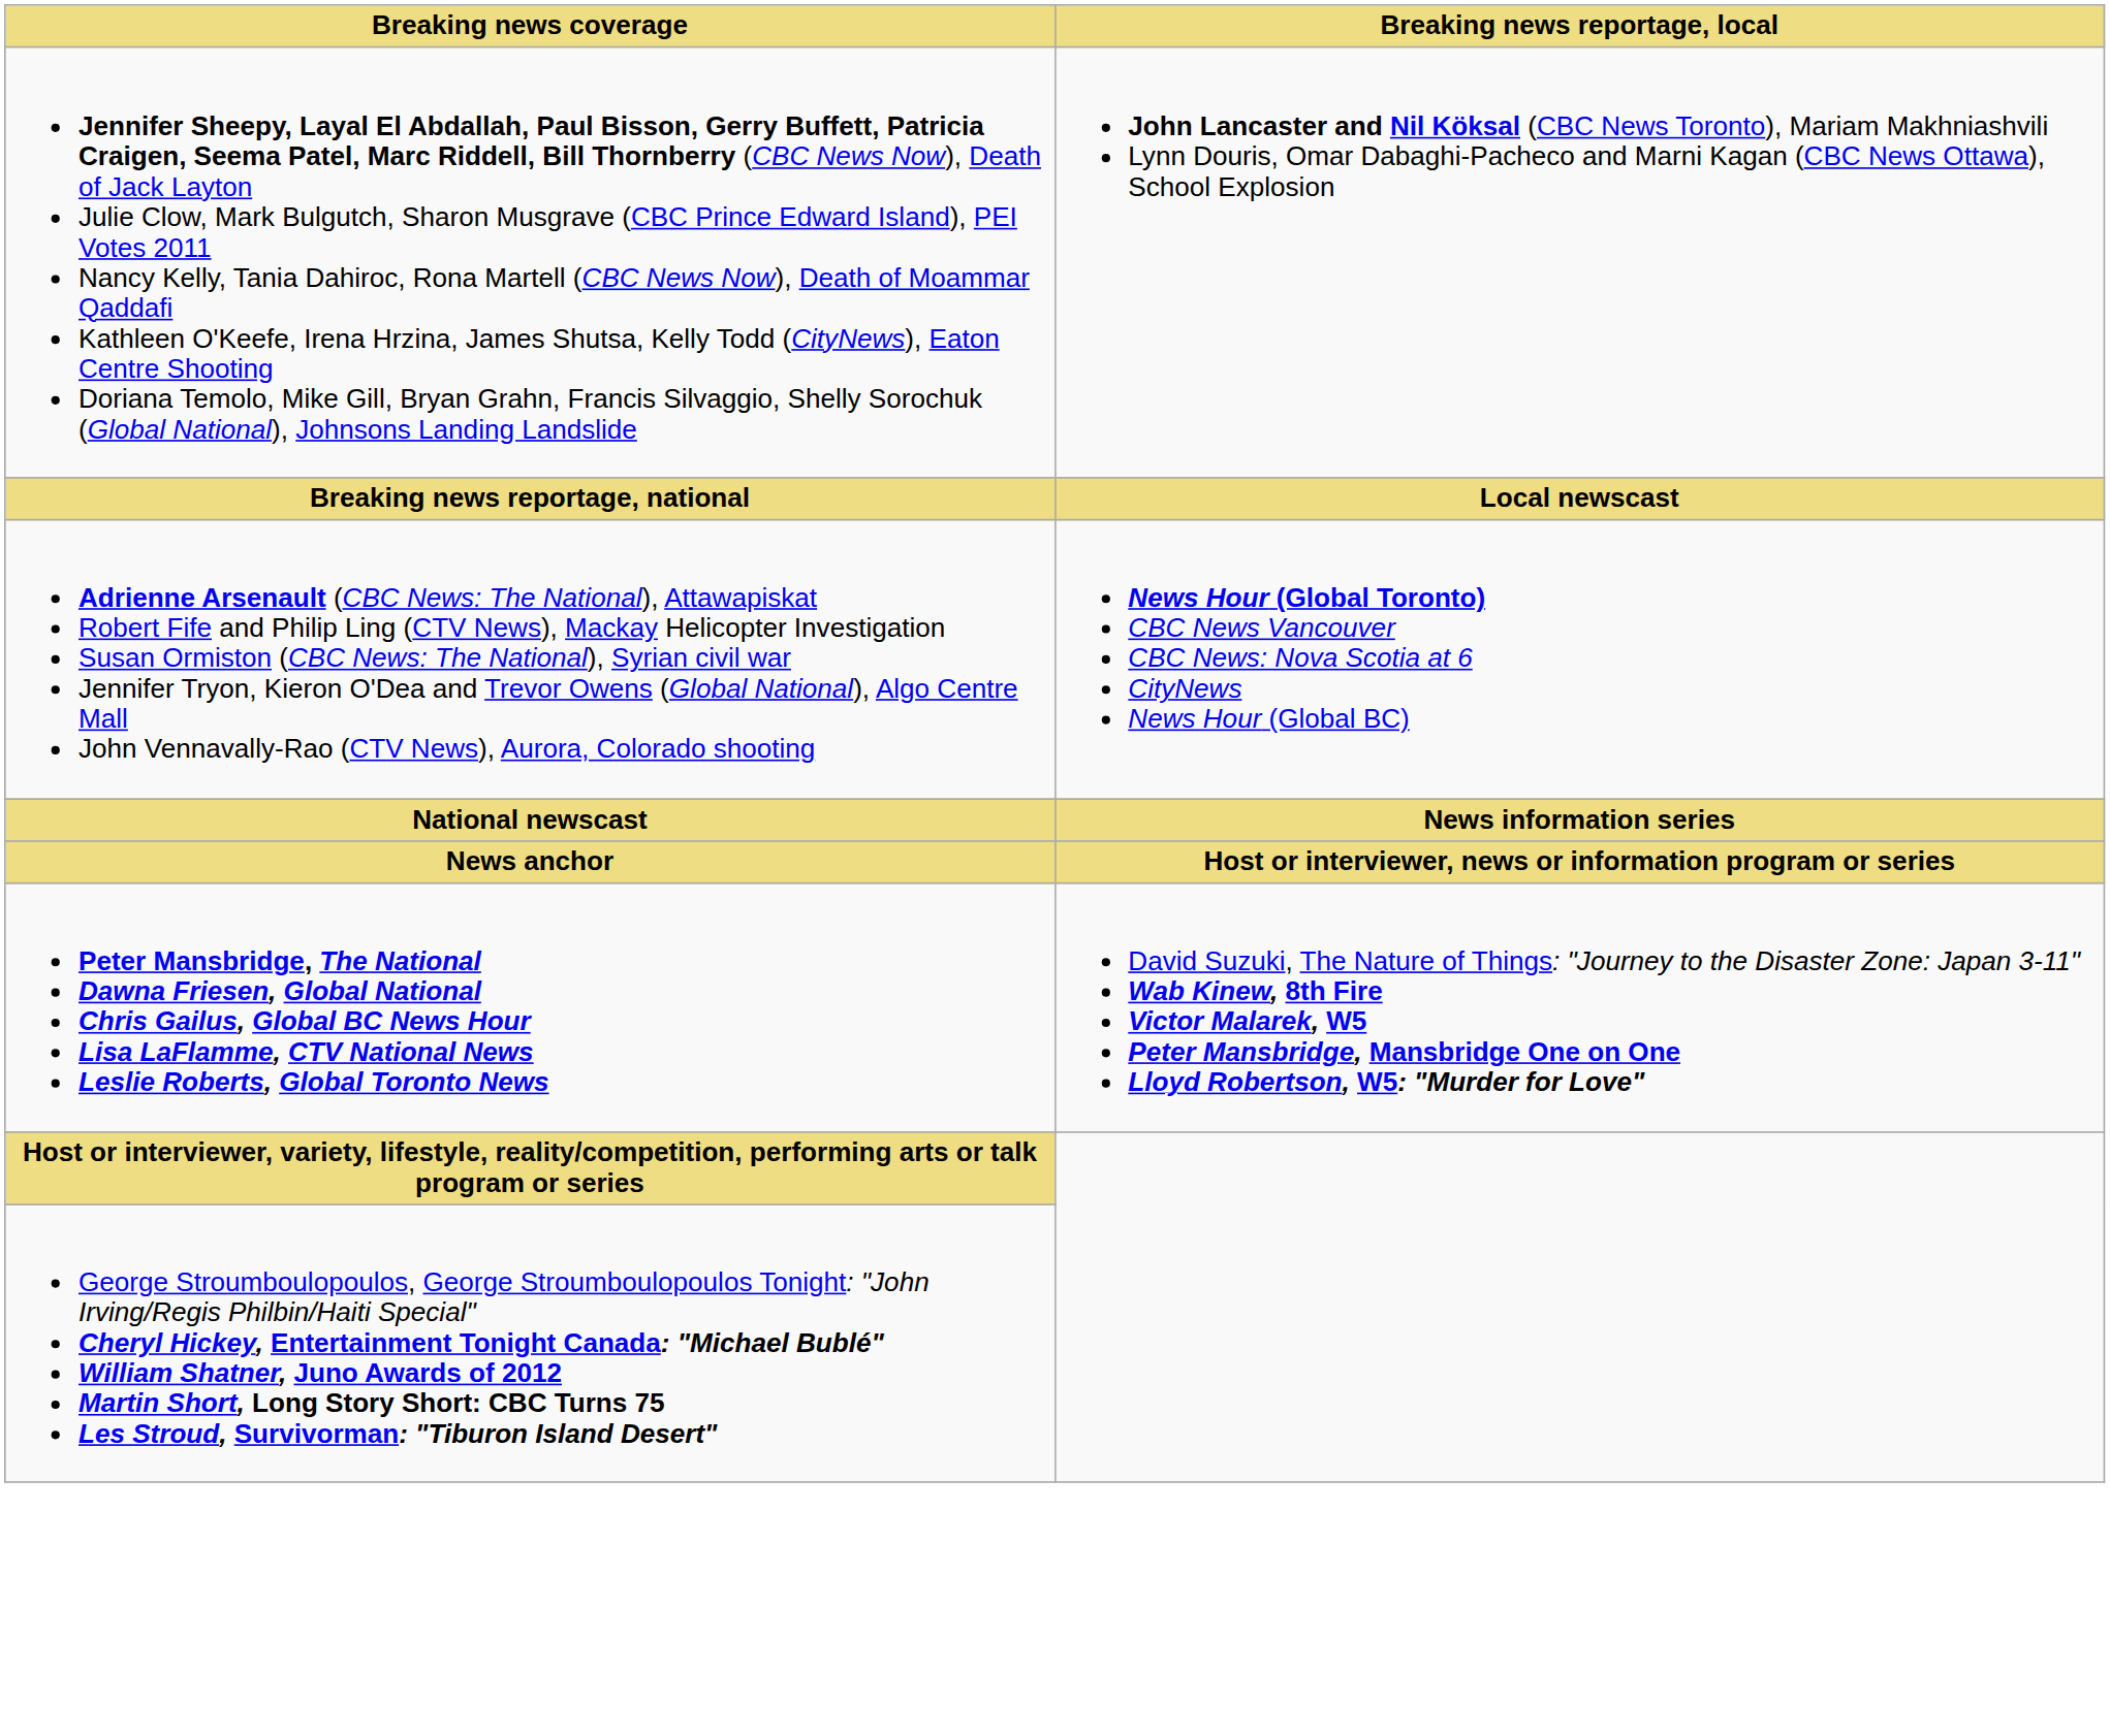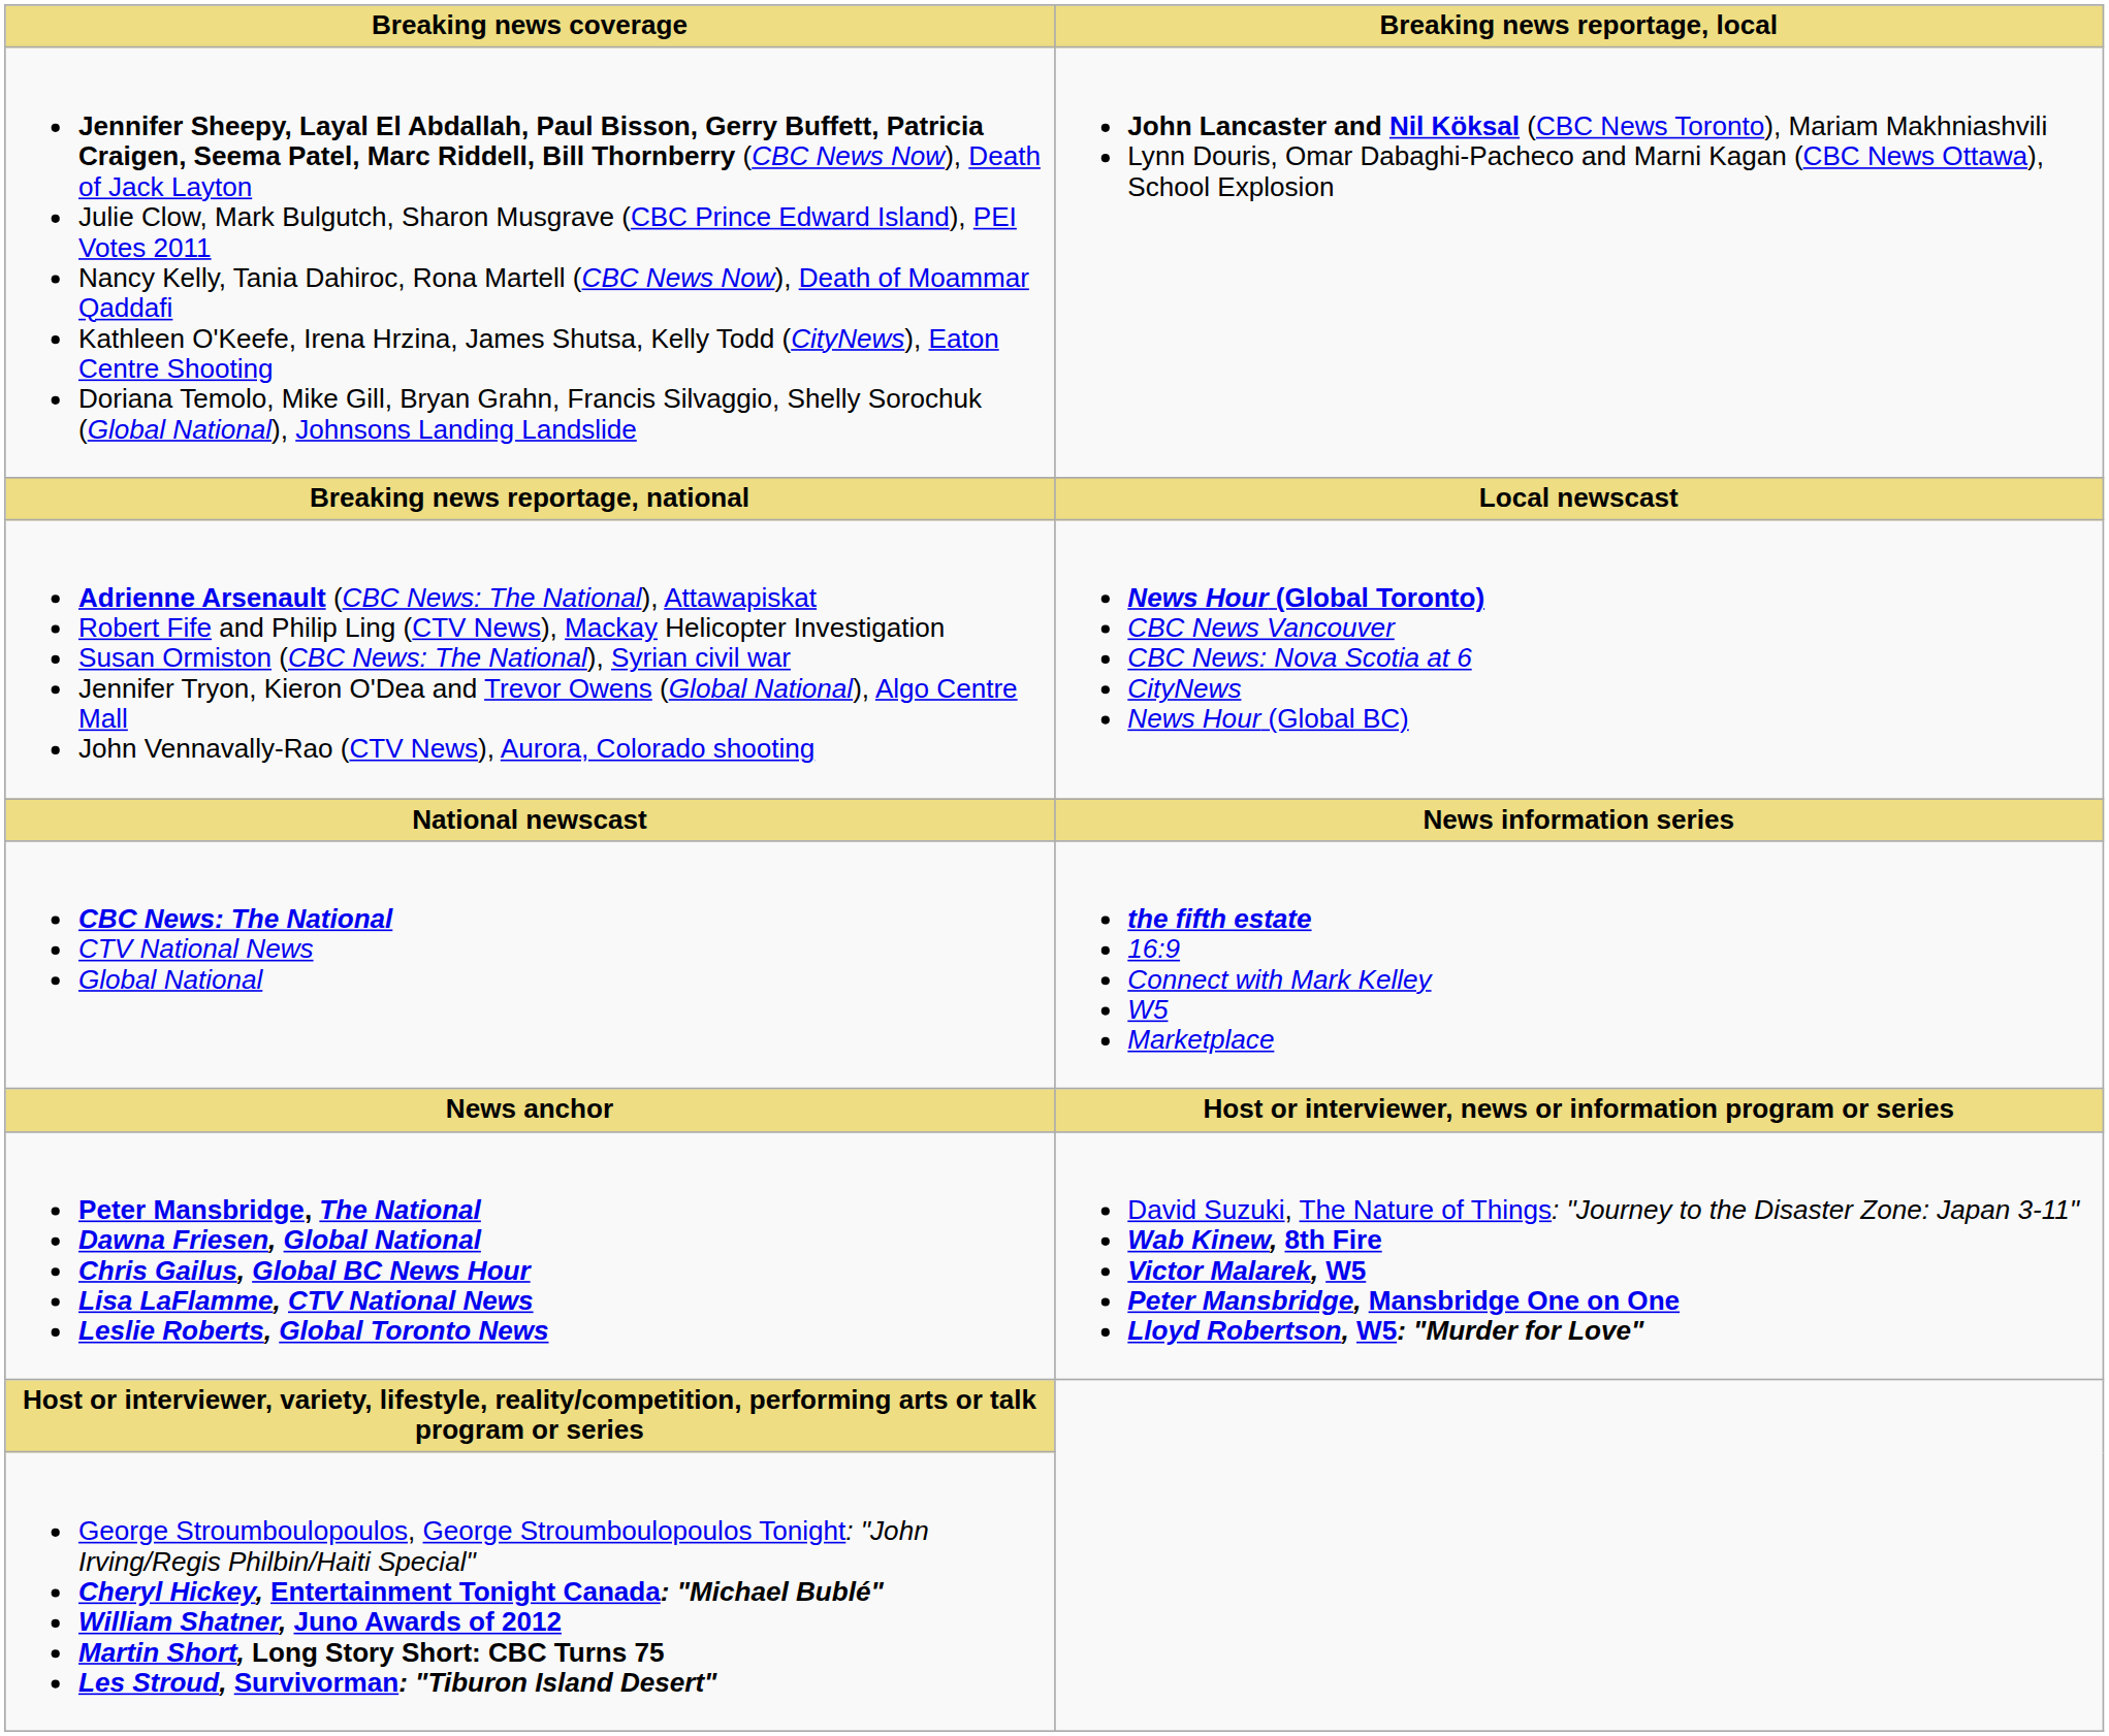+ row: CBC News: The National CTV National News Global National | the fifth estate 16:9 Connect with Mark Kelley W5 Marketplace
